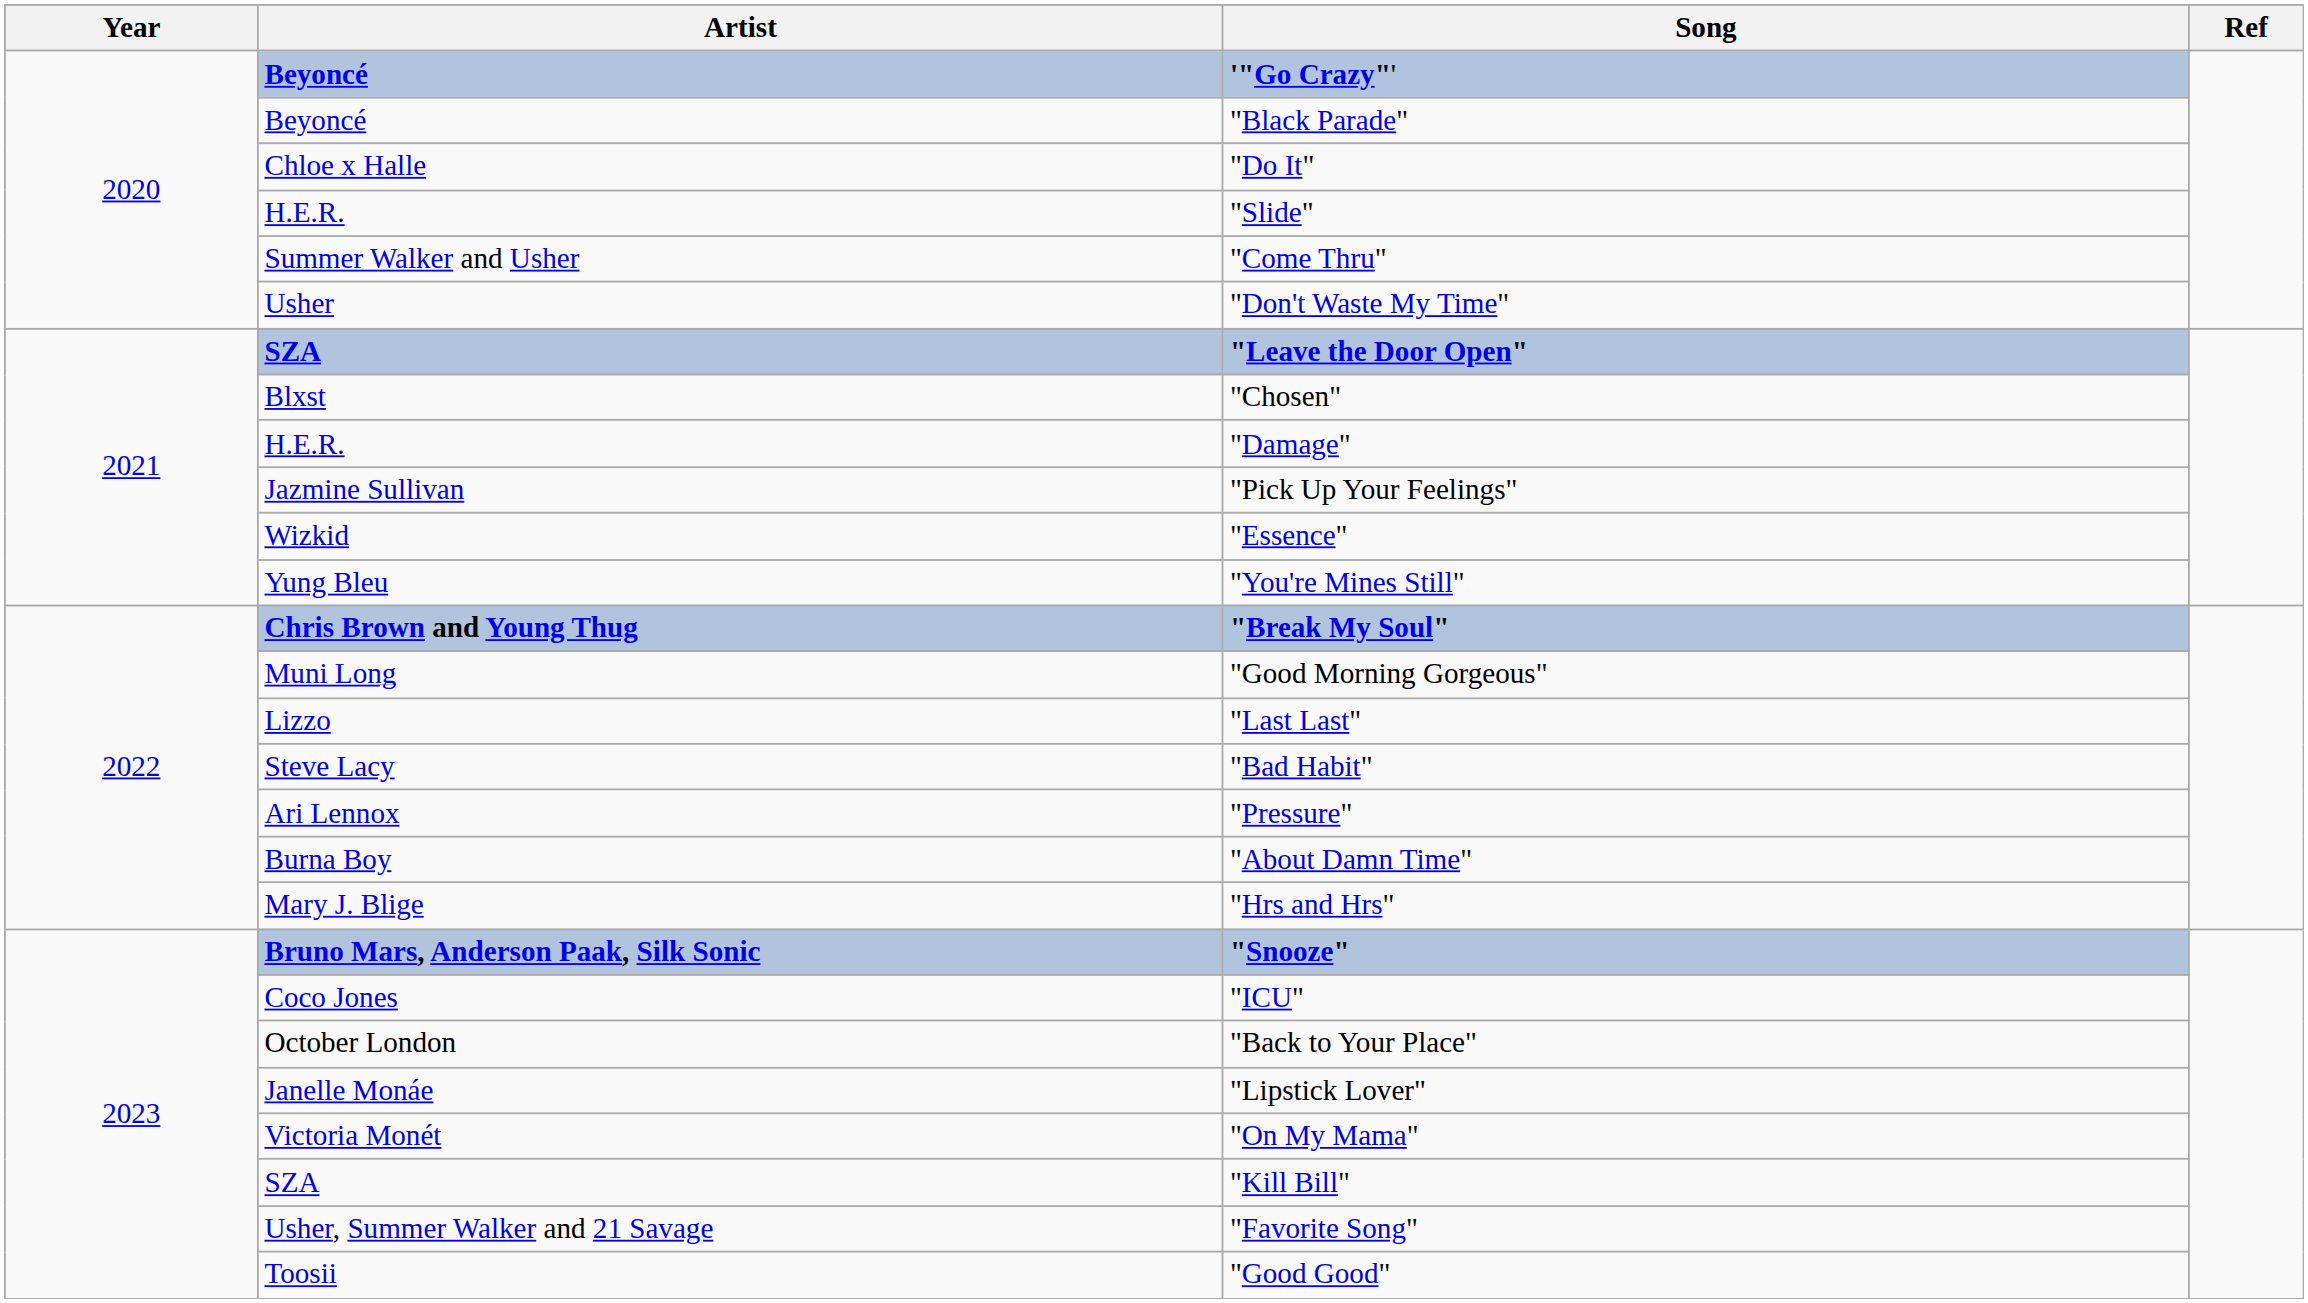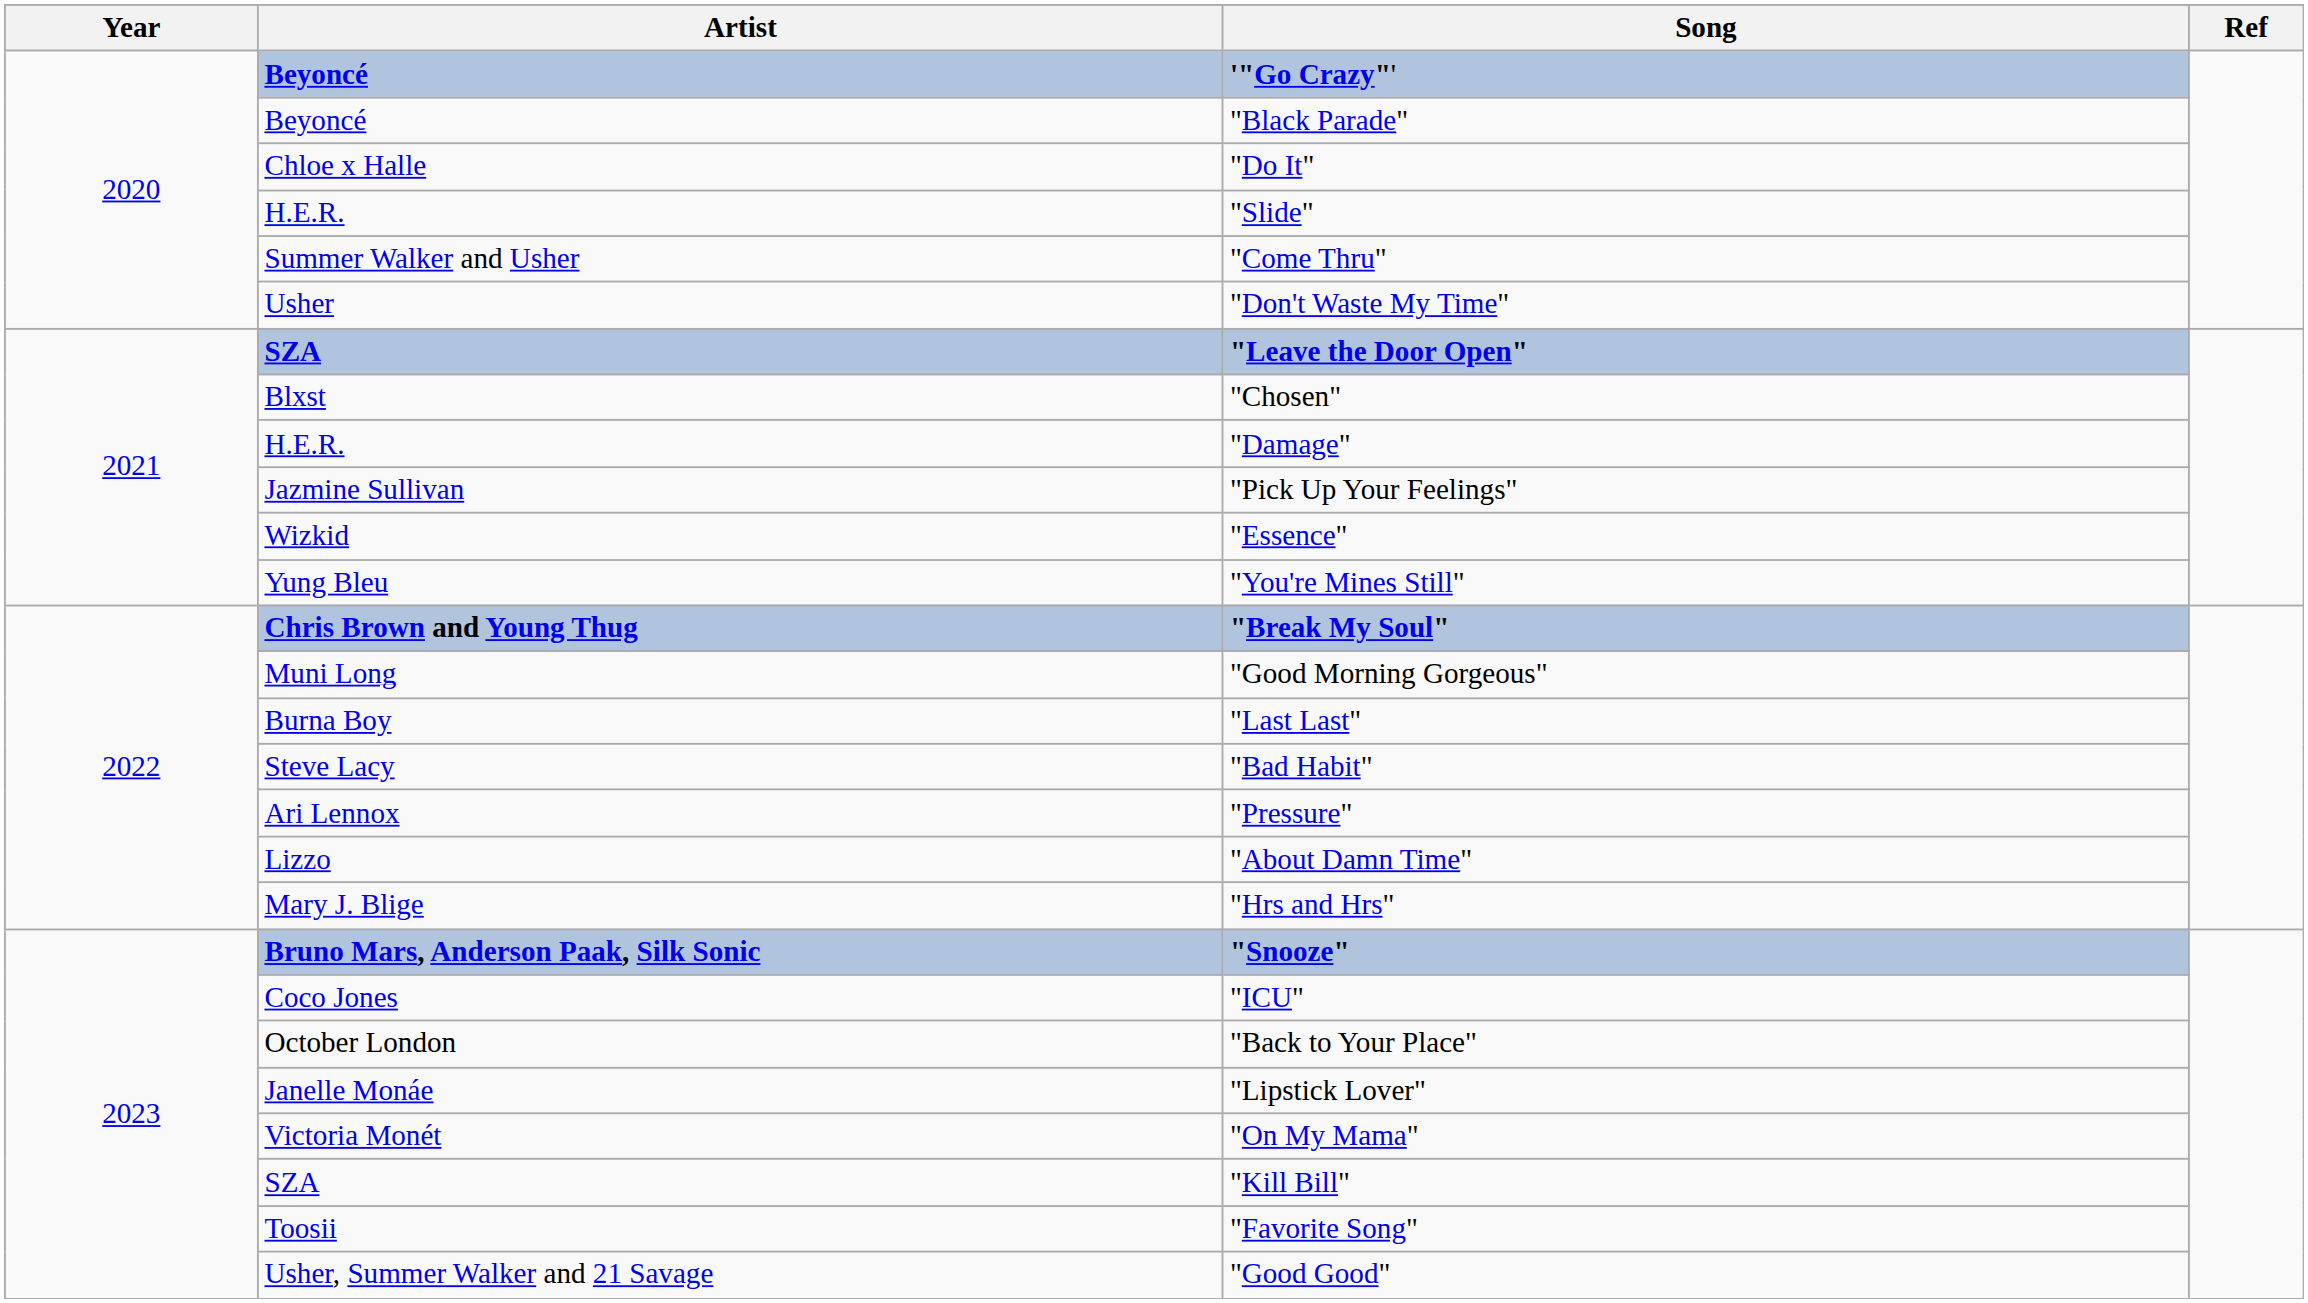"Last Last" | Artist: Lizzo -> Burna Boy
"About Damn Time" | Artist: Burna Boy -> Lizzo
"Favorite Song" | Artist: Usher, Summer Walker and 21 Savage -> Toosii
"Good Good" | Artist: Toosii -> Usher, Summer Walker and 21 Savage
